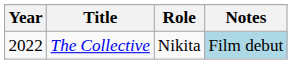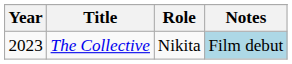The Collective | Year: 2022 -> 2023
